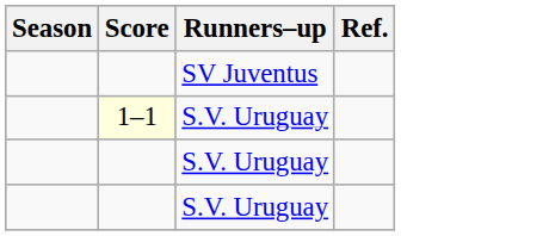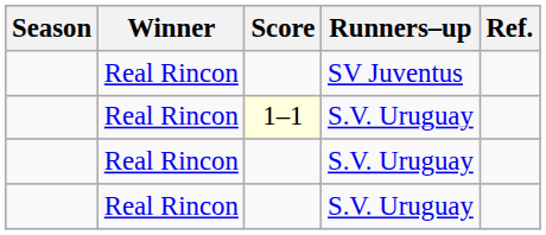+ column: Winner | Real Rincon | Real Rincon | Real Rincon | Real Rincon
